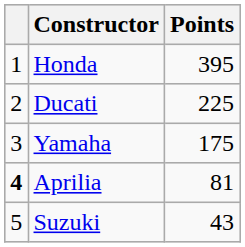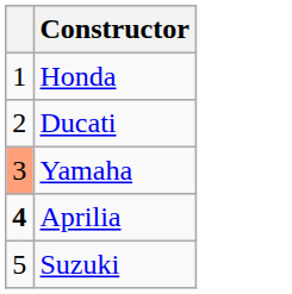- column: Points | 395 | 225 | 175 | 81 | 43
Yamaha | column 1: no background -> lightsalmon background
